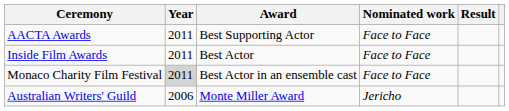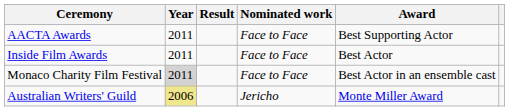columns swapped: Award <-> Result
Australian Writers' Guild | Year: no background -> khaki background
